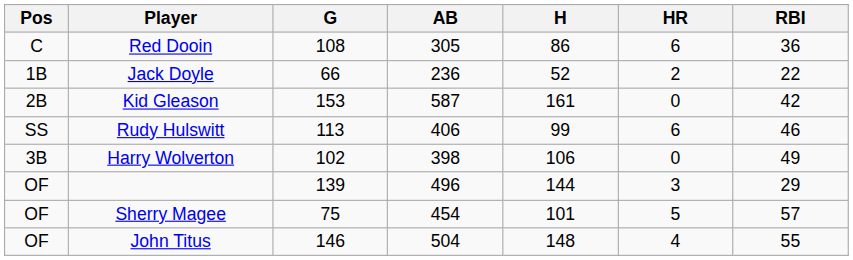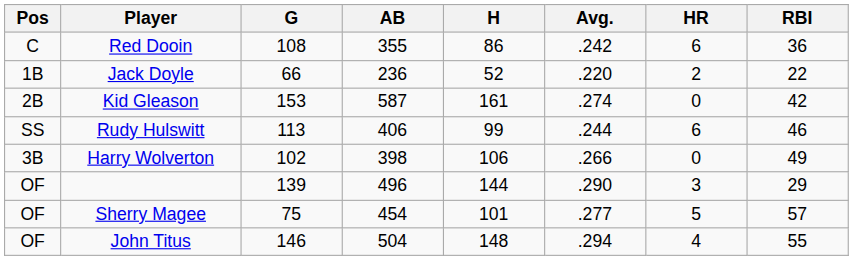+ column: Avg. | .242 | .220 | .274 | .244 | .266 | .290 | .277 | .294
Red Dooin | AB: 305 -> 355
